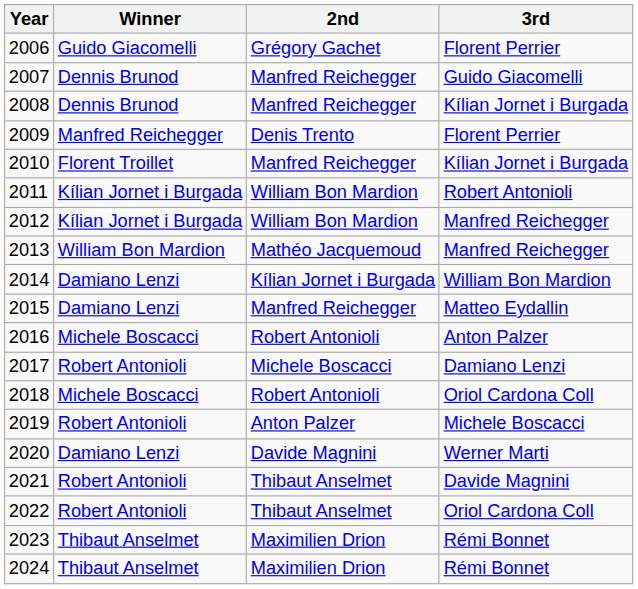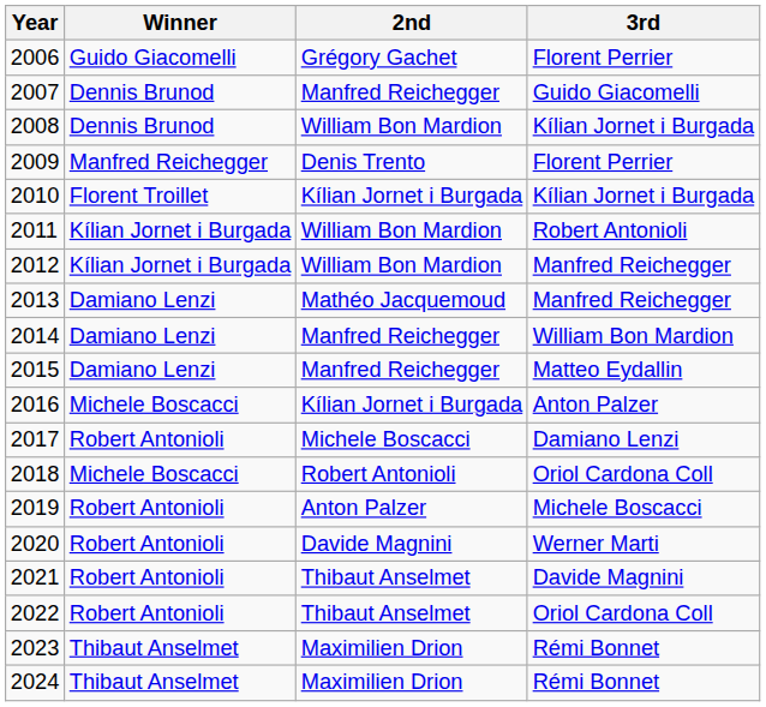2008 | 2nd: Manfred Reichegger -> William Bon Mardion
2010 | 2nd: Manfred Reichegger -> Kílian Jornet i Burgada
2013 | Winner: William Bon Mardion -> Damiano Lenzi
2014 | 2nd: Kílian Jornet i Burgada -> Manfred Reichegger
2016 | 2nd: Robert Antonioli -> Kílian Jornet i Burgada
2020 | Winner: Damiano Lenzi -> Robert Antonioli
